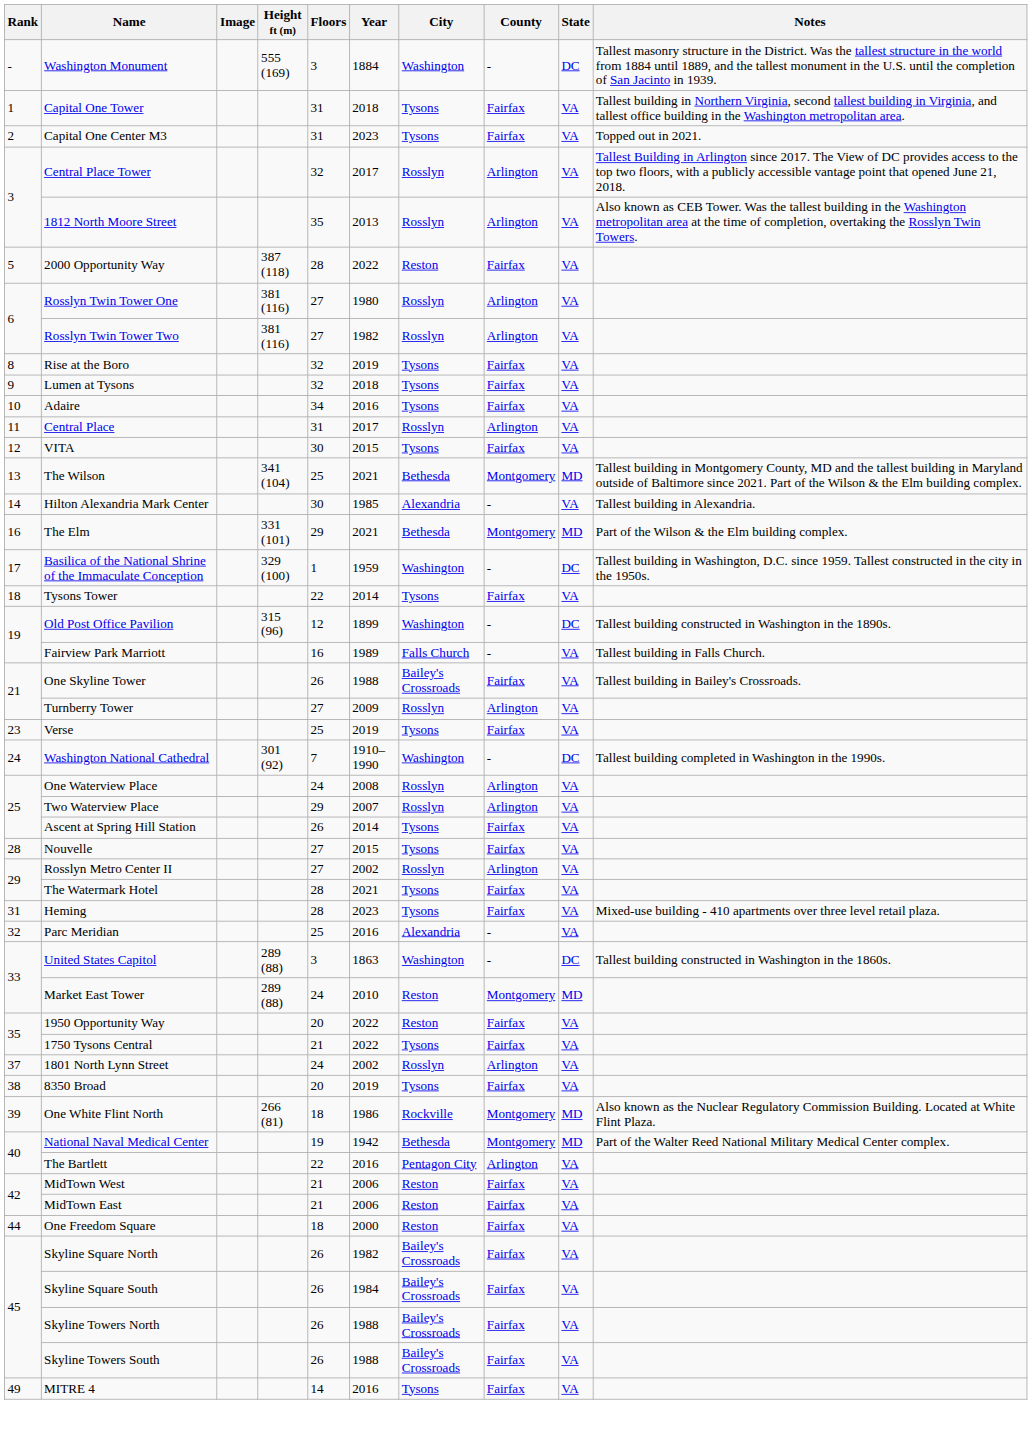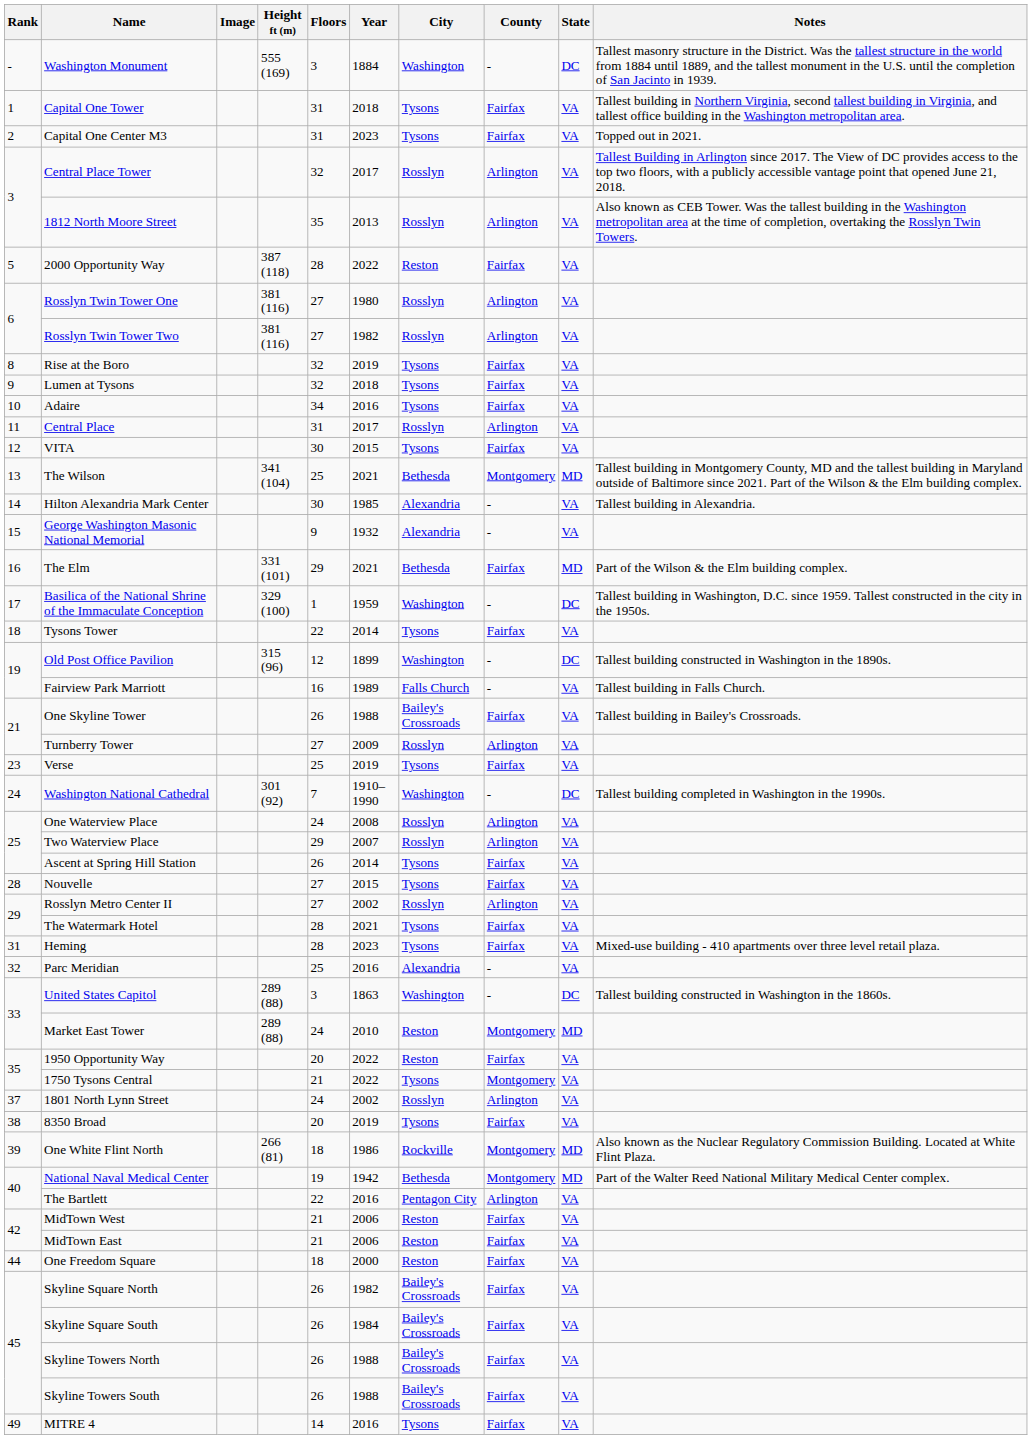+ row: 15 | George Washington Masonic National Memorial | 9 | 1932 | Alexandria | - | VA
The Elm | County: Montgomery -> Fairfax
1750 Tysons Central | County: Fairfax -> Montgomery
